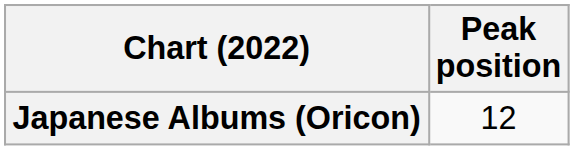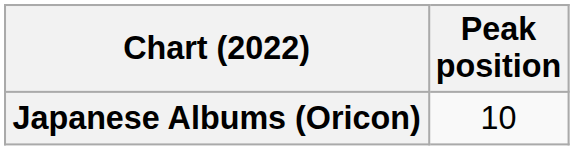Japanese Albums (Oricon) | Peak position: 12 -> 10
